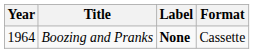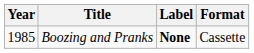Boozing and Pranks | Year: 1964 -> 1985
